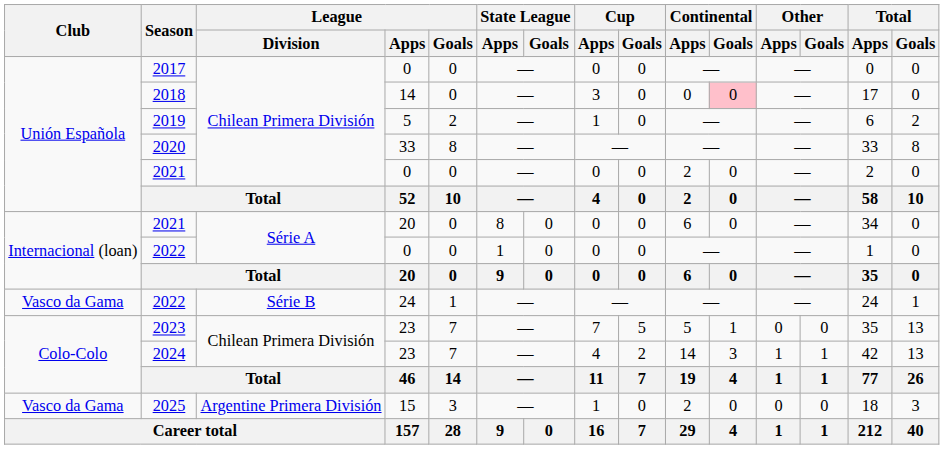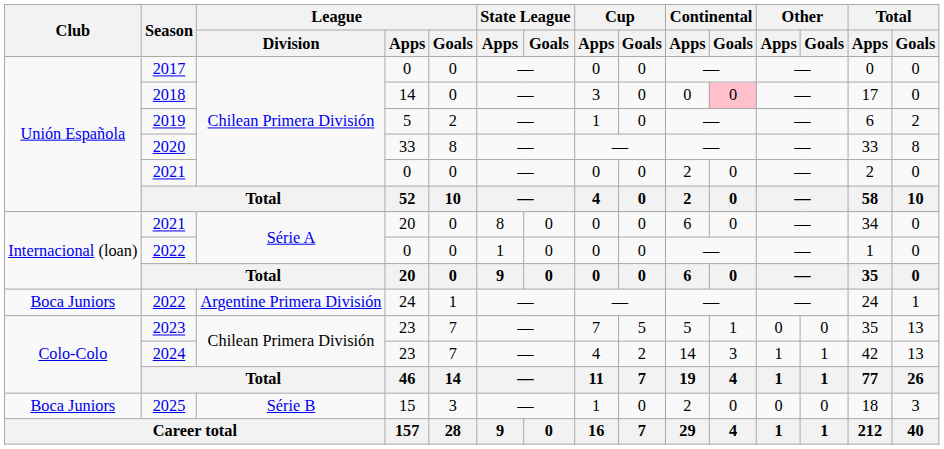2022 / 24 | Club: Vasco da Gama -> Boca Juniors
2022 / 24 | League / Division: Série B -> Argentine Primera División
2025 | Club: Vasco da Gama -> Boca Juniors
2025 | League / Division: Argentine Primera División -> Série B
